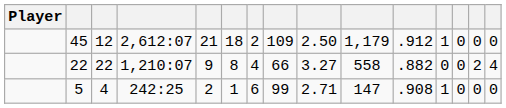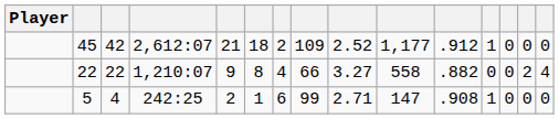45 | column 3: 12 -> 42
45 | column 9: 2.50 -> 2.52
45 | column 10: 1,179 -> 1,177
